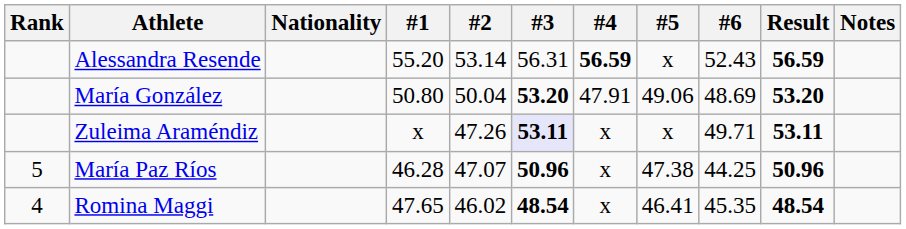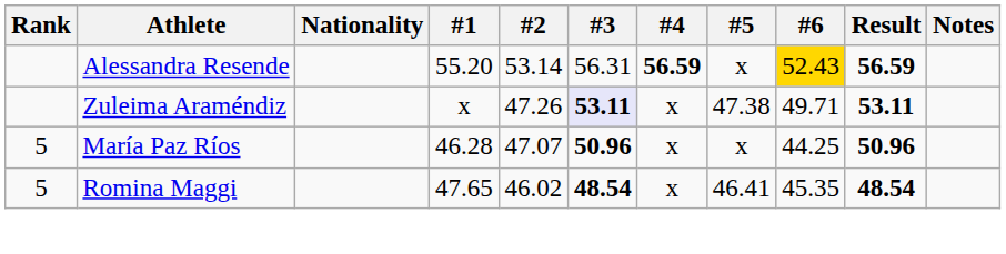Alessandra Resende | #6: no background -> gold background
- row: María González | 50.80 | 50.04 | 53.20 | 47.91 | 49.06 | 48.69 | 53.20
Zuleima Araméndiz | #5: x -> 47.38
María Paz Ríos | #5: 47.38 -> x
Romina Maggi | Rank: 4 -> 5
